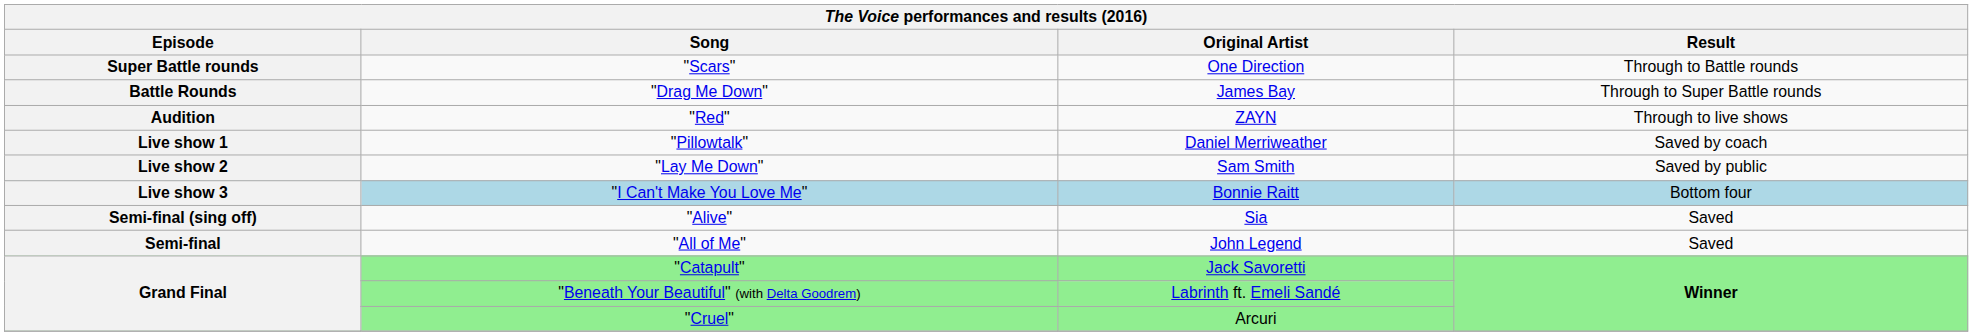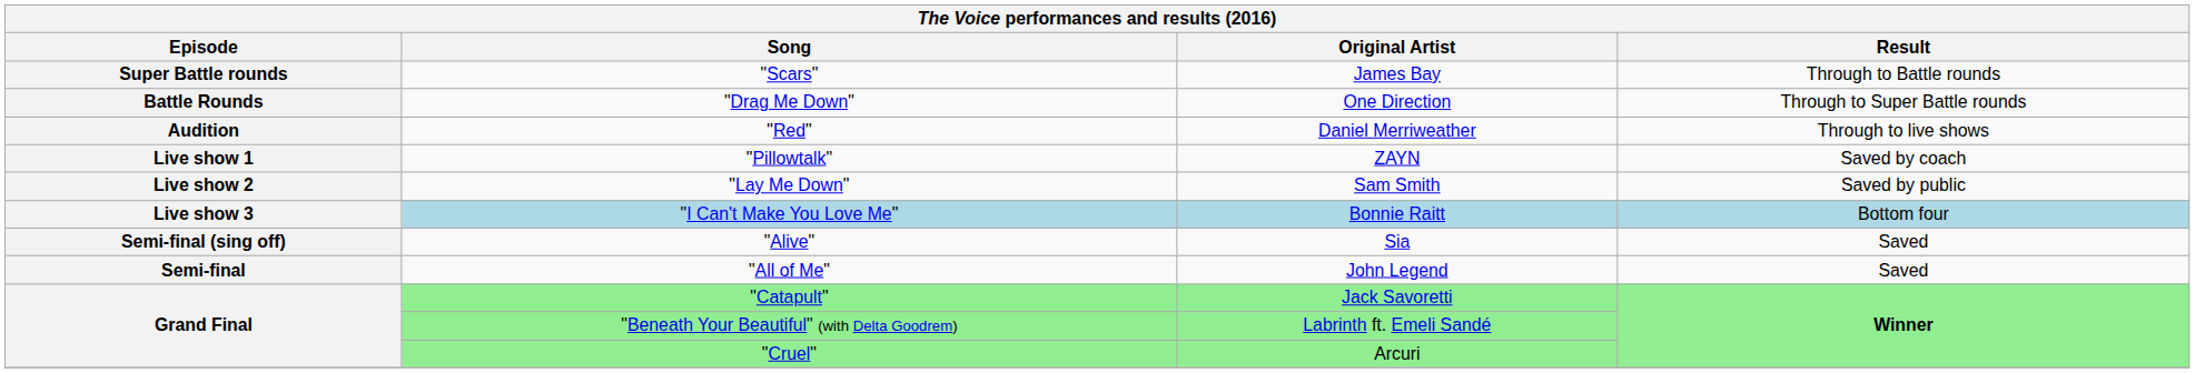"Scars" | Original Artist: One Direction -> James Bay
"Drag Me Down" | Original Artist: James Bay -> One Direction
"Red" | Original Artist: ZAYN -> Daniel Merriweather
"Pillowtalk" | Original Artist: Daniel Merriweather -> ZAYN
